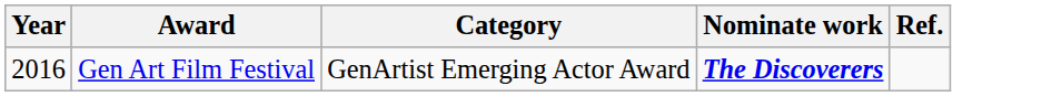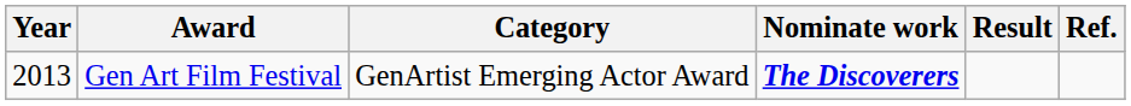+ column: Result
Gen Art Film Festival | Year: 2016 -> 2013
